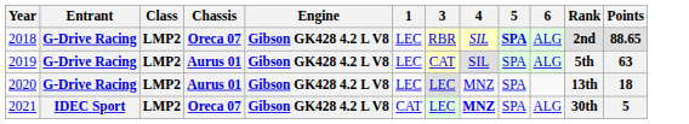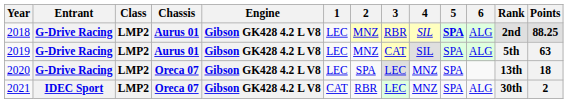+ column: 2 | MNZ | MNZ | SPA | RBR
2018 | Chassis: Oreca 07 -> Aurus 01
2018 | Points: 88.65 -> 88.25
2020 | Chassis: Aurus 01 -> Oreca 07
2021 | 4: bold -> normal
2021 | Points: 5 -> 2
